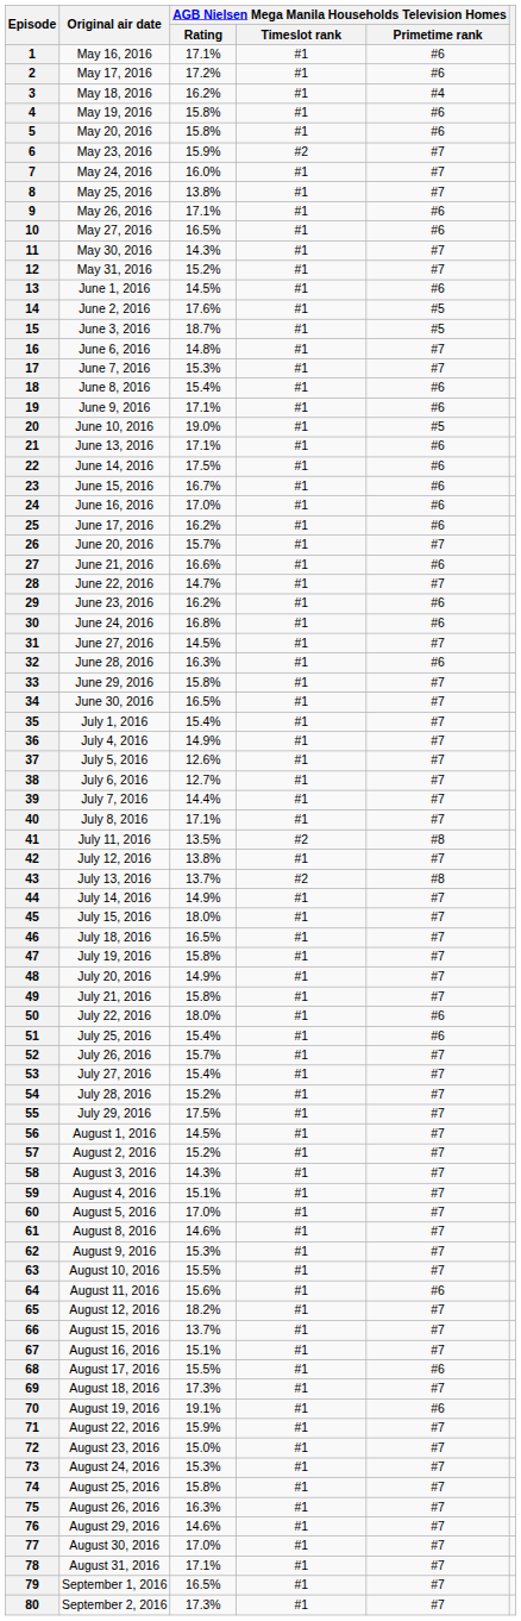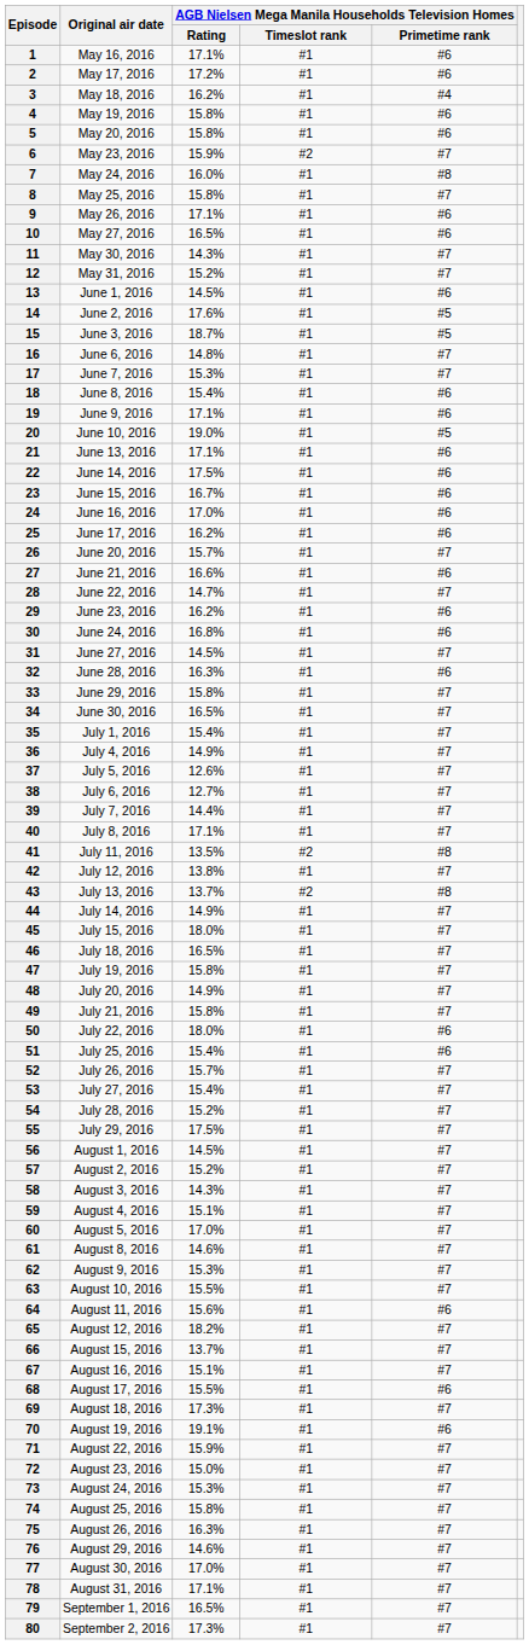7 | column 5: #7 -> #8
8 | AGB Nielsen Mega Manila Households Television Homes / Rating: 13.8% -> 15.8%
